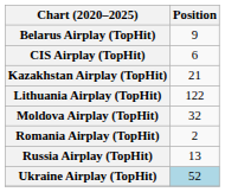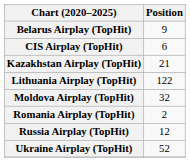Russia Airplay (TopHit) | Position: 13 -> 12
Ukraine Airplay (TopHit) | Position: lightblue background -> no background
